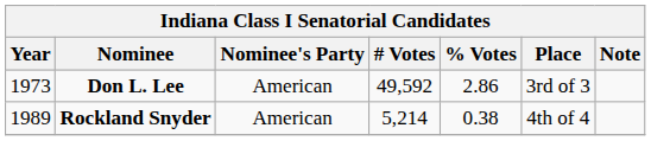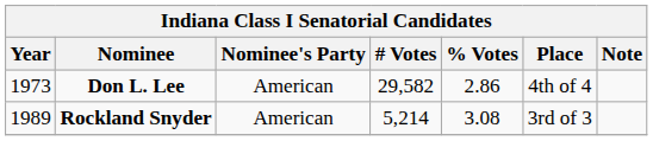Don L. Lee | # Votes: 49,592 -> 29,582
Don L. Lee | Place: 3rd of 3 -> 4th of 4
Rockland Snyder | % Votes: 0.38 -> 3.08
Rockland Snyder | Place: 4th of 4 -> 3rd of 3
